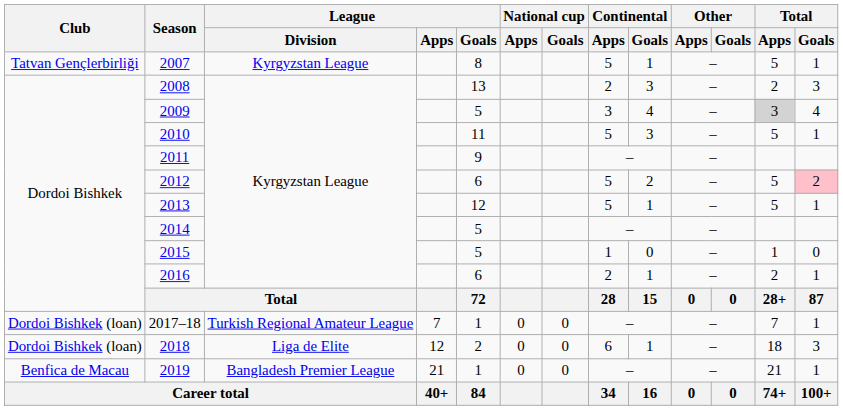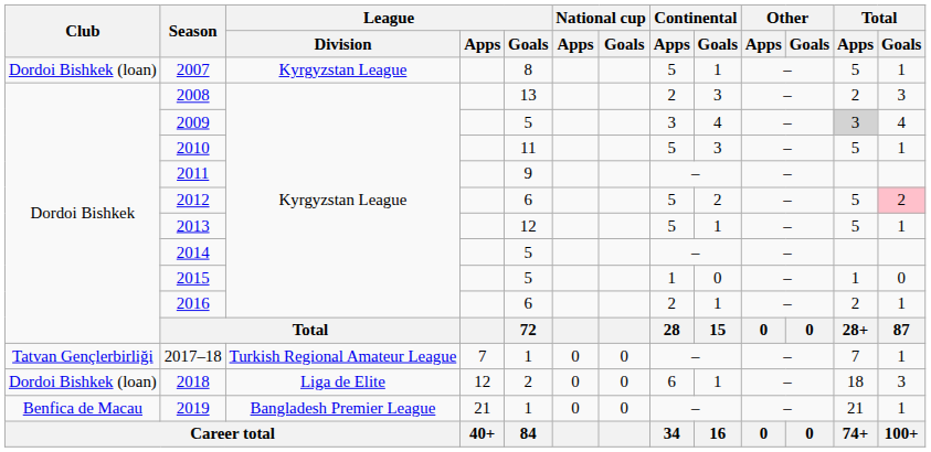2007 | Club: Tatvan Gençlerbirliği -> Dordoi Bishkek (loan)
2017–18 | Club: Dordoi Bishkek (loan) -> Tatvan Gençlerbirliği
